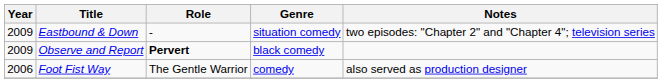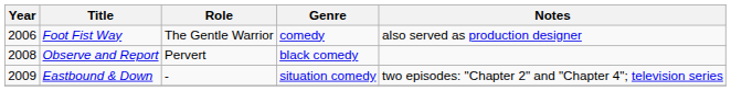rows swapped: Foot Fist Way <-> Eastbound & Down
Observe and Report | Year: 2009 -> 2008
Observe and Report | Role: bold -> normal
